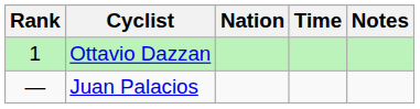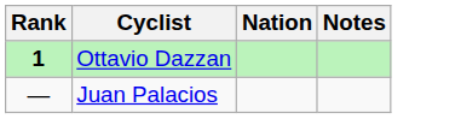- column: Time
Ottavio Dazzan | Rank: normal -> bold
